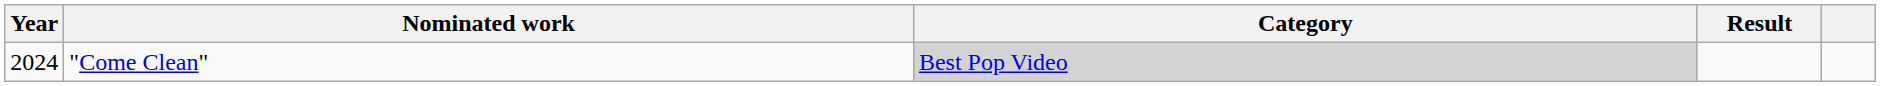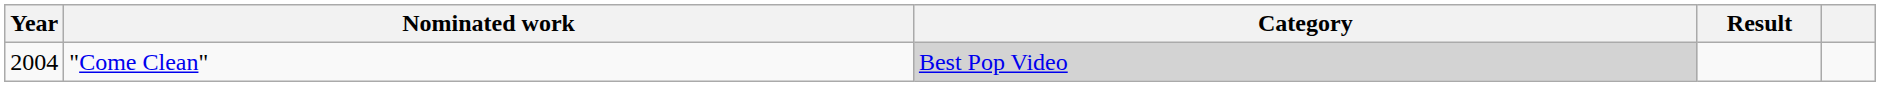"Come Clean" | Year: 2024 -> 2004
